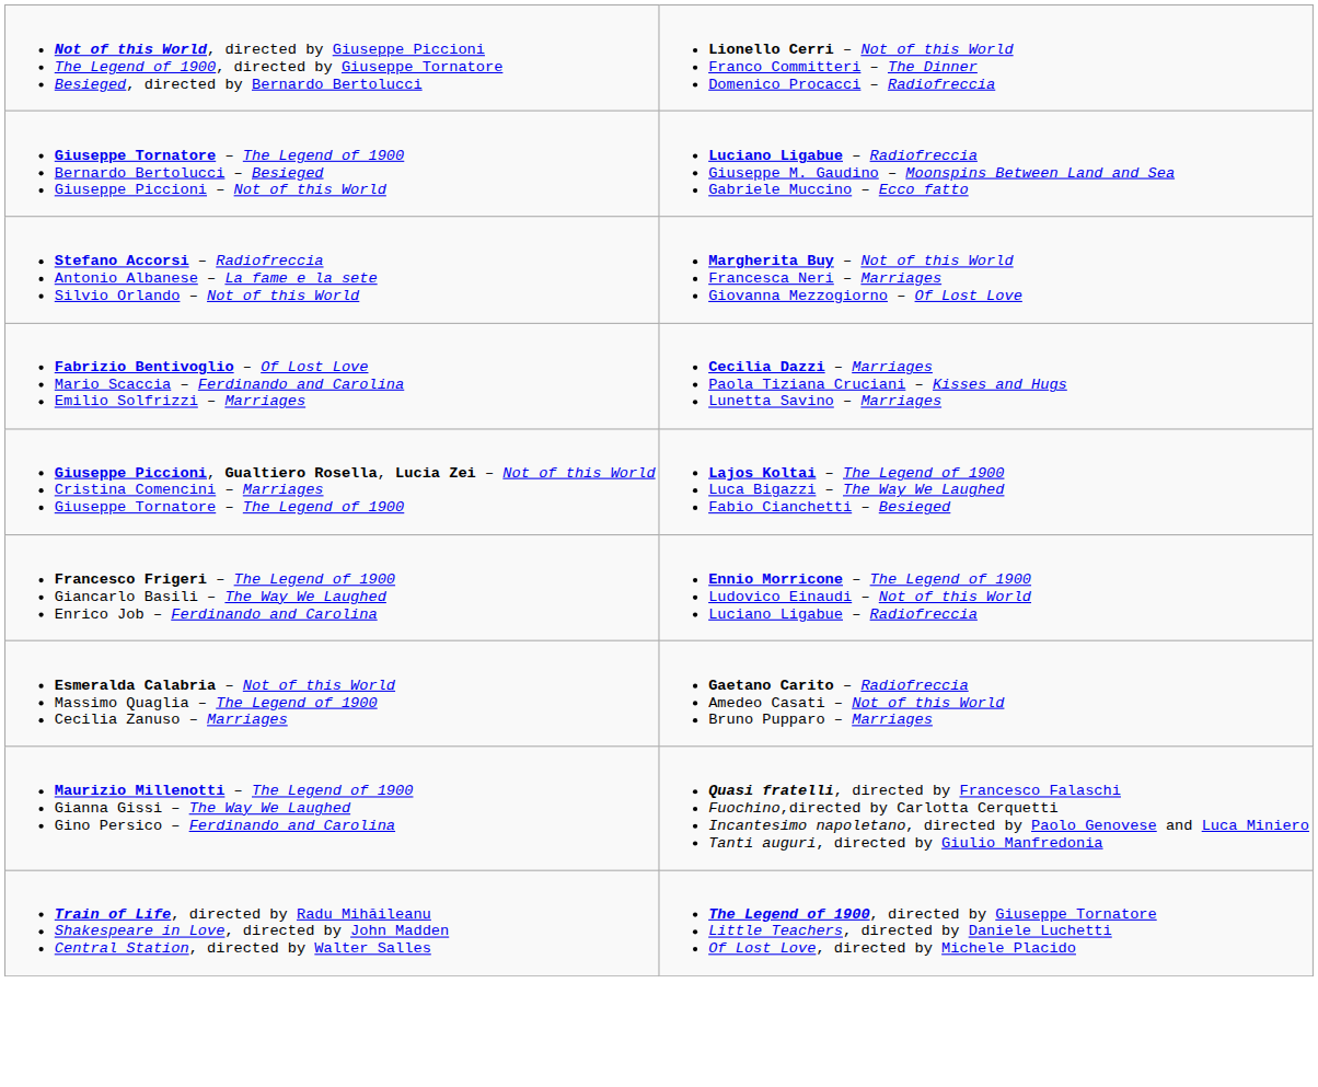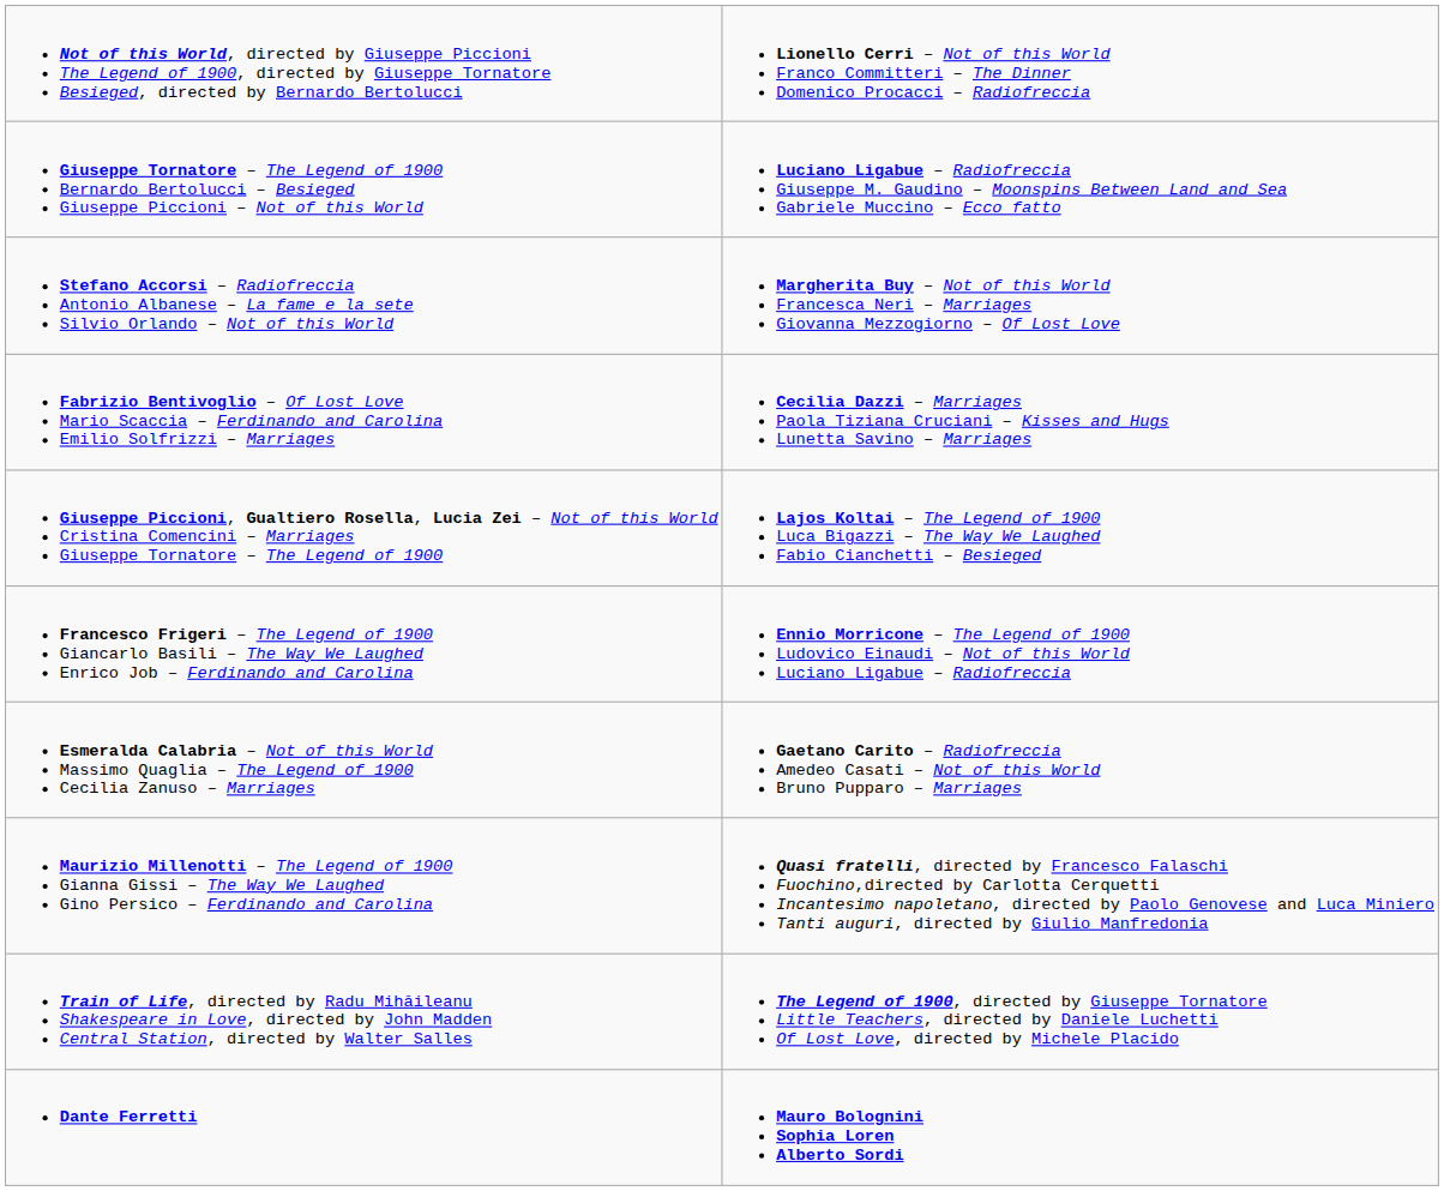+ row: Dante Ferretti | Mauro Bolognini Sophia Loren Alberto Sordi
